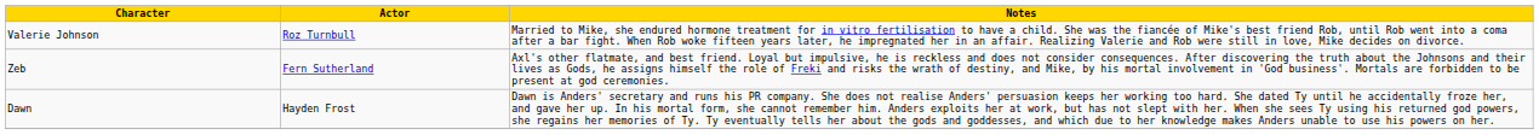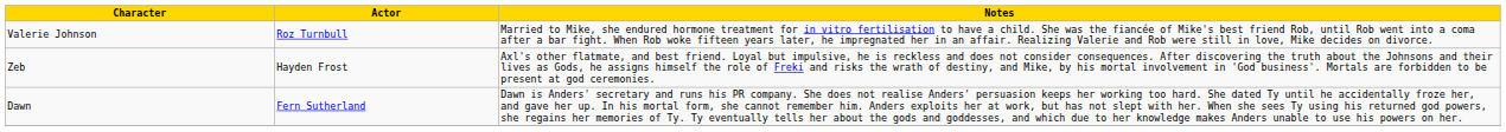Zeb | Actor: Fern Sutherland -> Hayden Frost
Dawn | Actor: Hayden Frost -> Fern Sutherland
